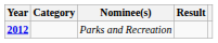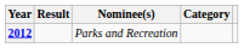columns swapped: Category <-> Result
